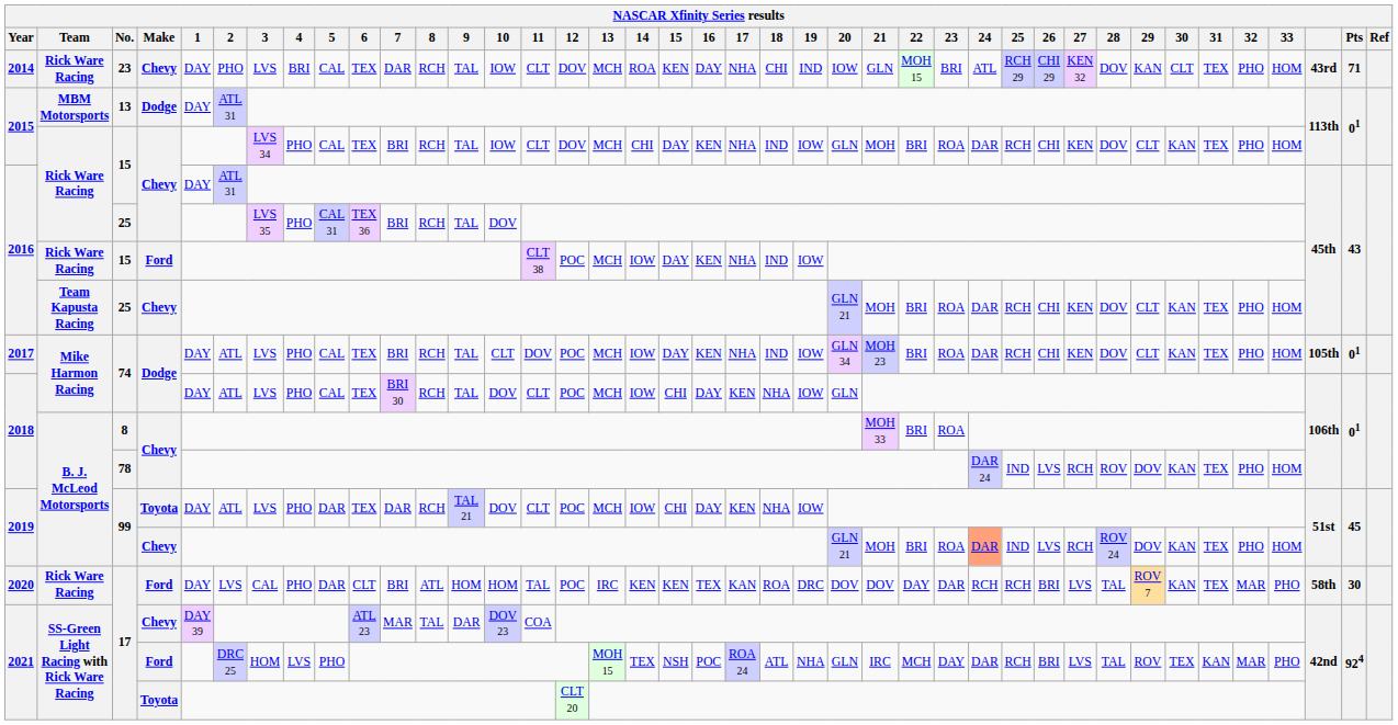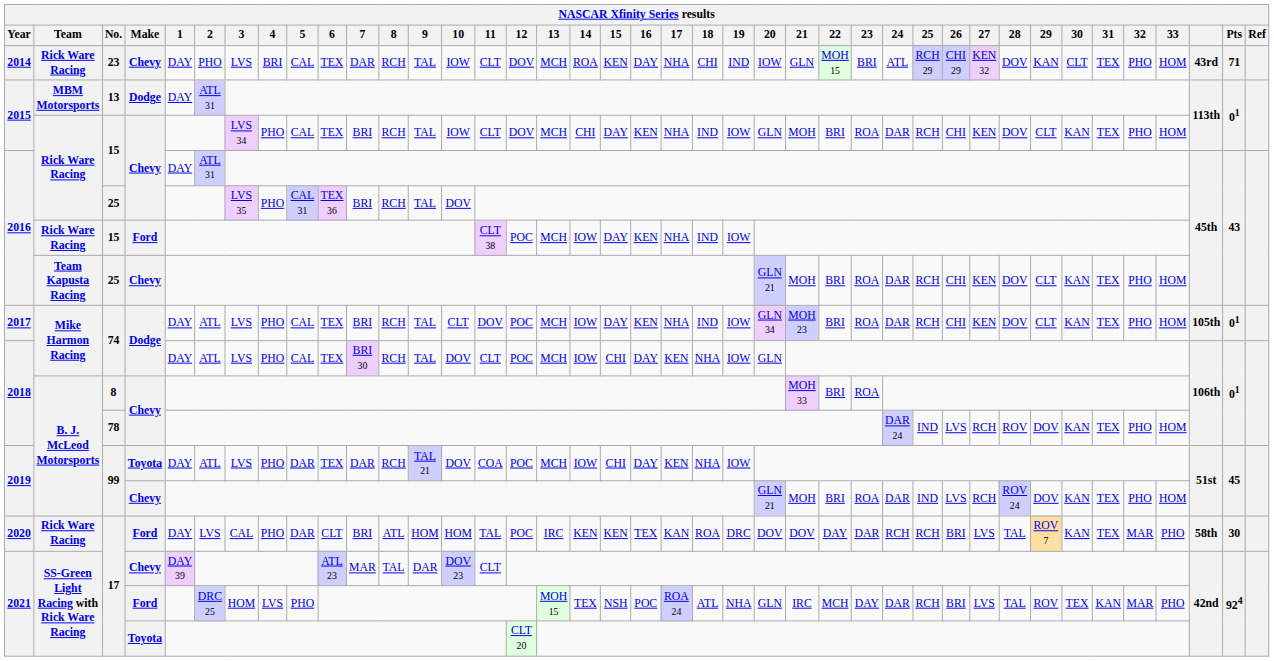99 / Toyota | 11: CLT -> COA
99 / Chevy | 24: lightsalmon background -> no background
17 / Chevy | 11: COA -> CLT
